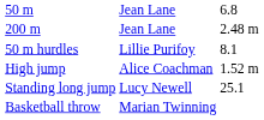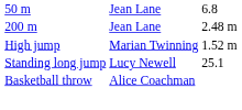- row: 50 m hurdles | Lillie Purifoy | 8.1
High jump | column 2: Alice Coachman -> Marian Twinning
Basketball throw | column 2: Marian Twinning -> Alice Coachman
